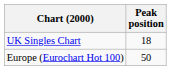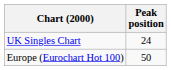UK Singles Chart | Peak position: 18 -> 24
